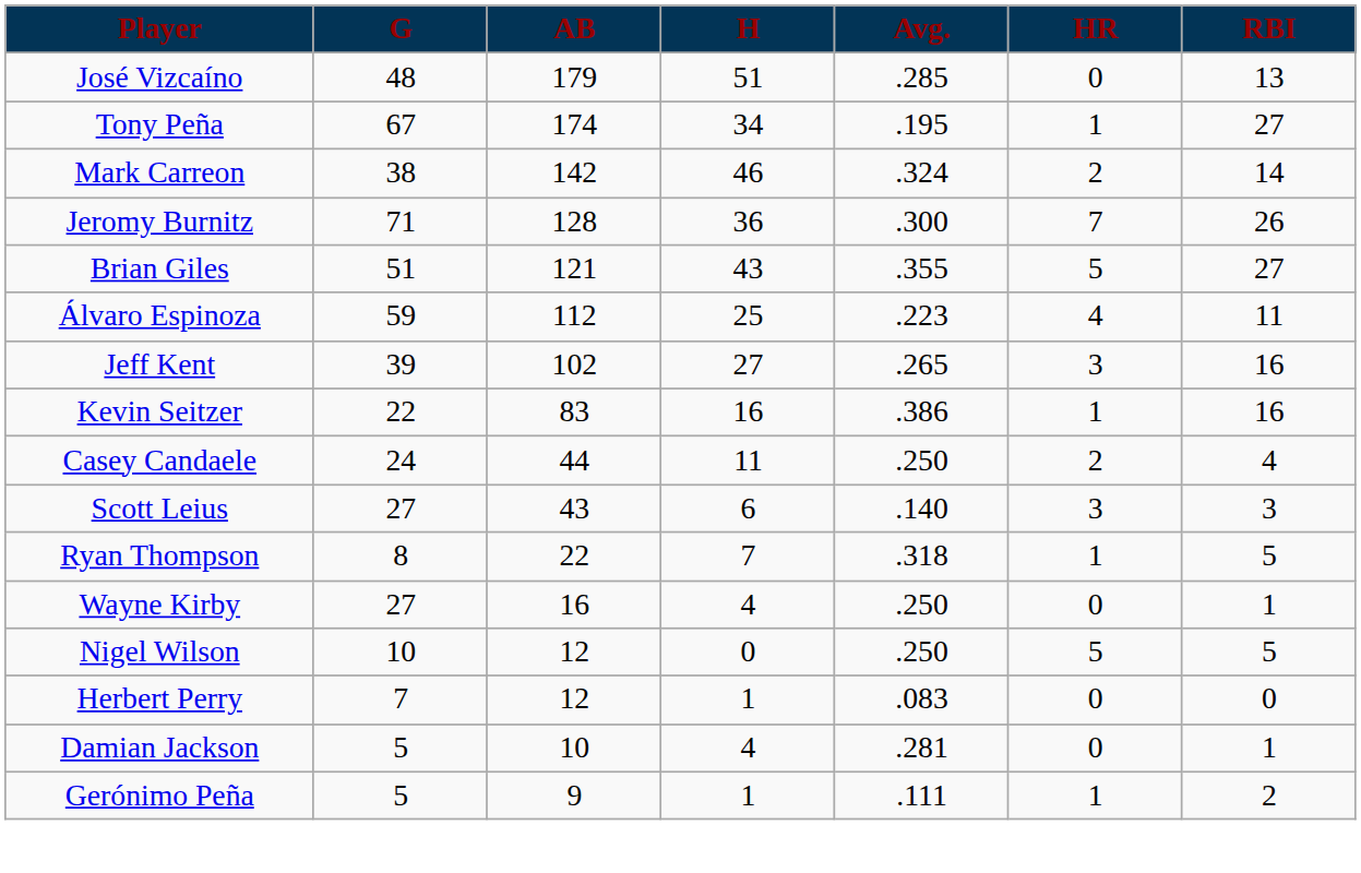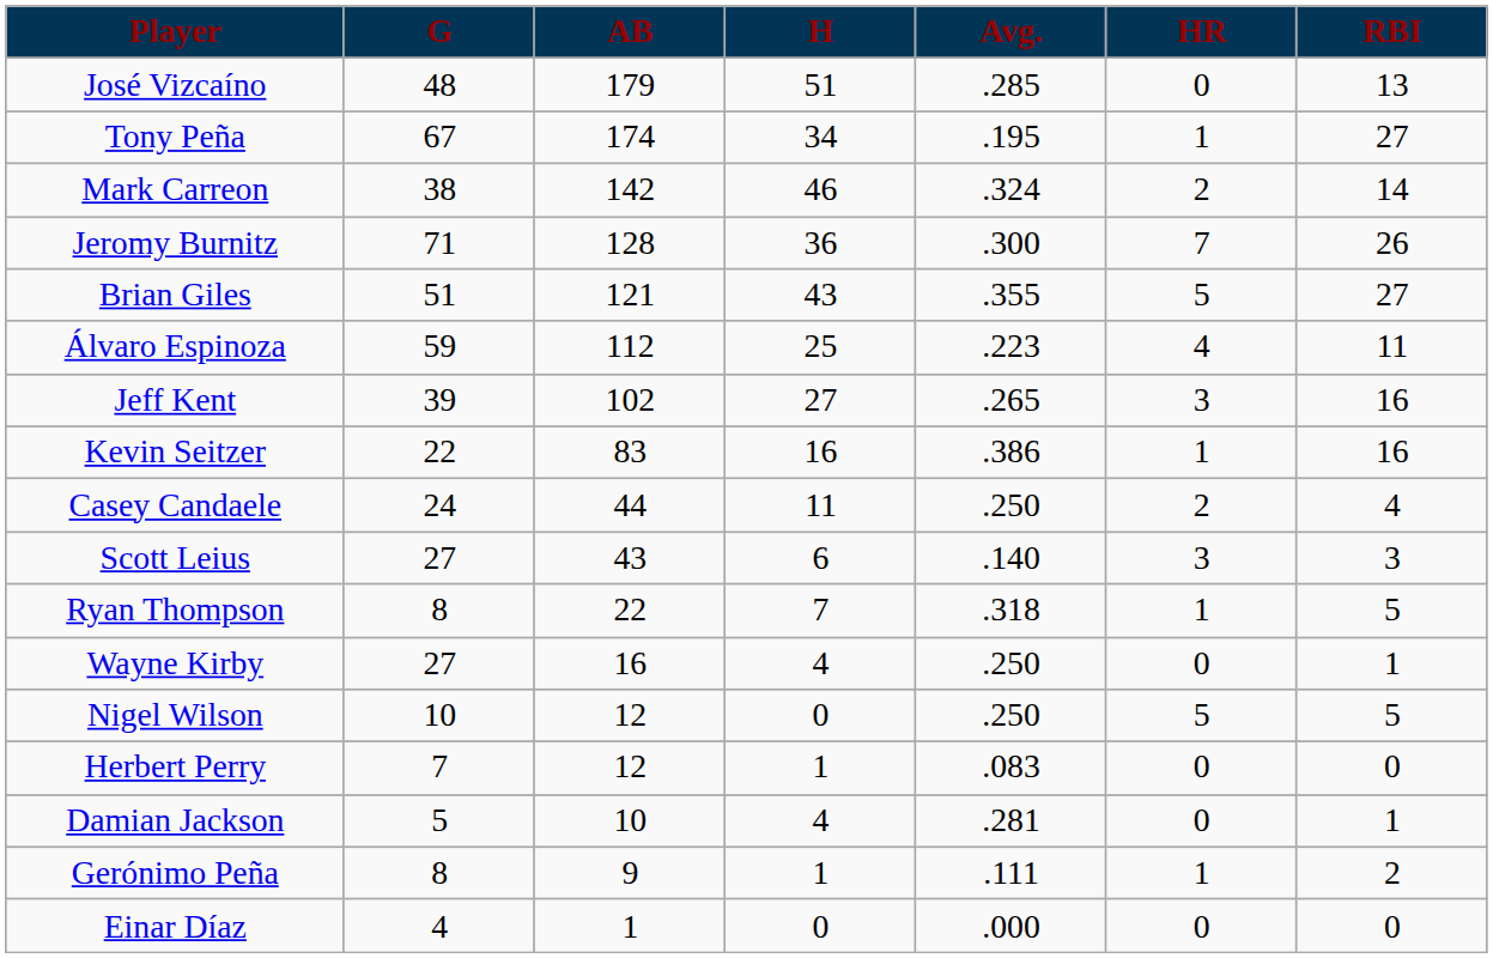Gerónimo Peña | G: 5 -> 8
+ row: Einar Díaz | 4 | 1 | 0 | .000 | 0 | 0
